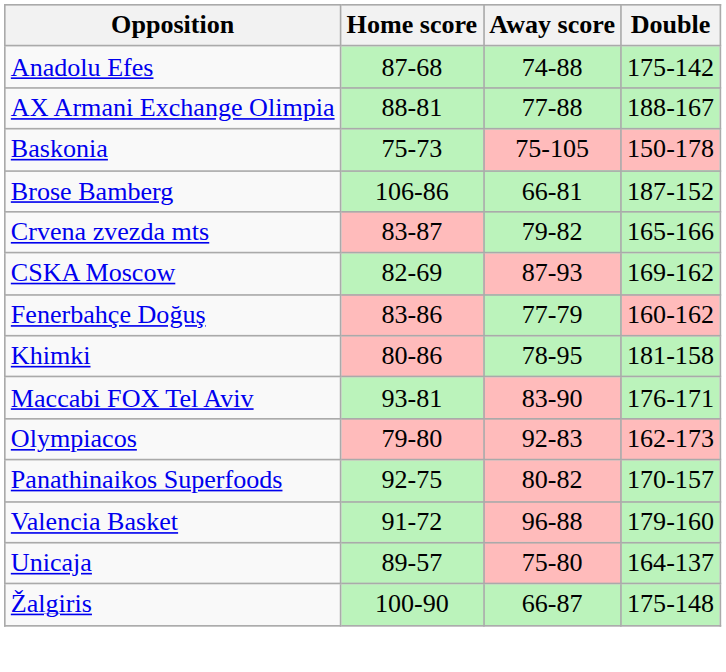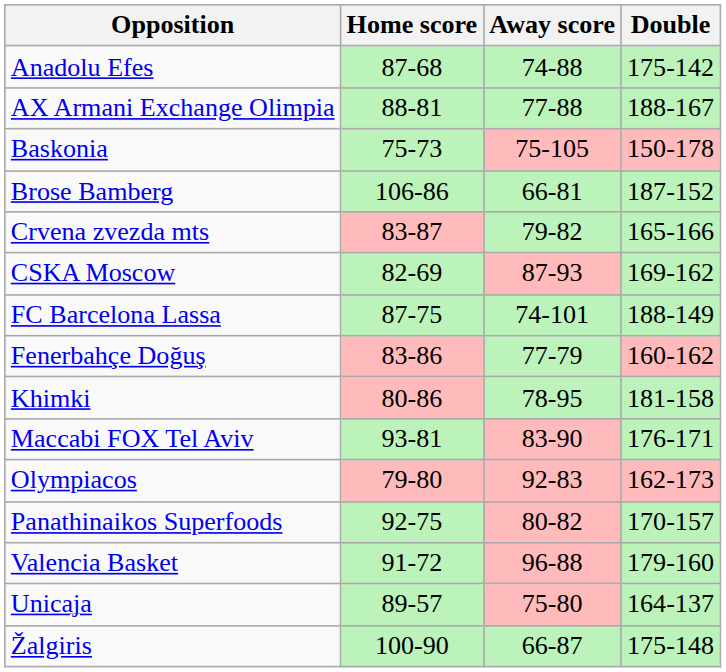+ row: FC Barcelona Lassa | 87-75 | 74-101 | 188-149
